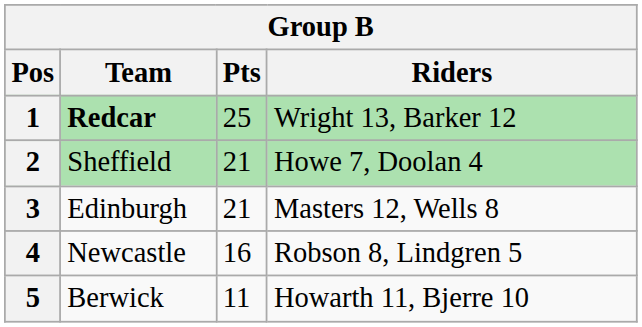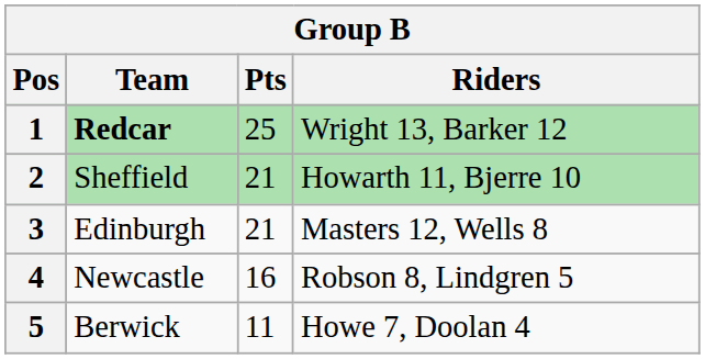2 | Riders: Howe 7, Doolan 4 -> Howarth 11, Bjerre 10
5 | Riders: Howarth 11, Bjerre 10 -> Howe 7, Doolan 4
